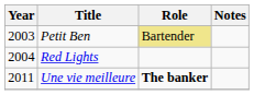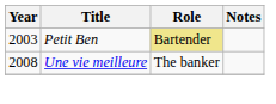- row: 2004 | Red Lights
Une vie meilleure | Year: 2011 -> 2008
Une vie meilleure | Role: bold -> normal
